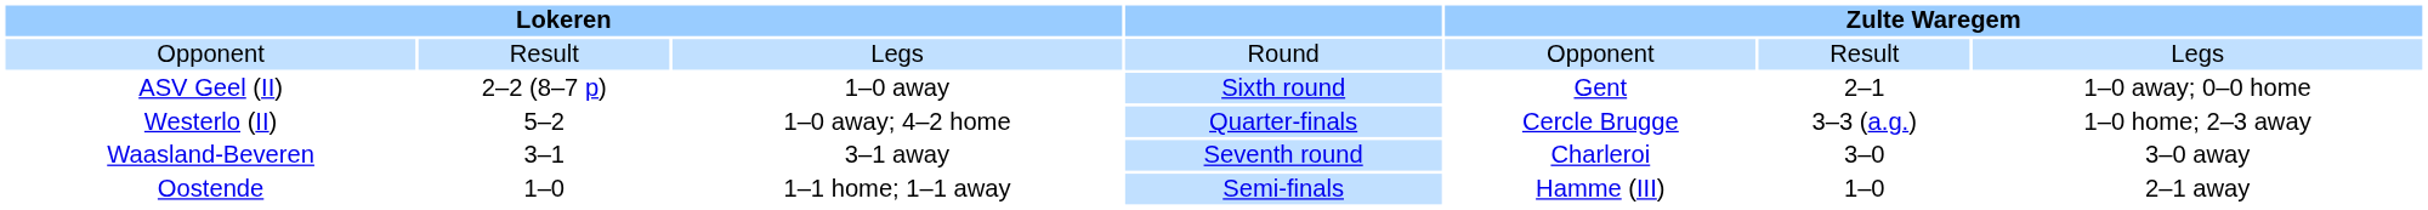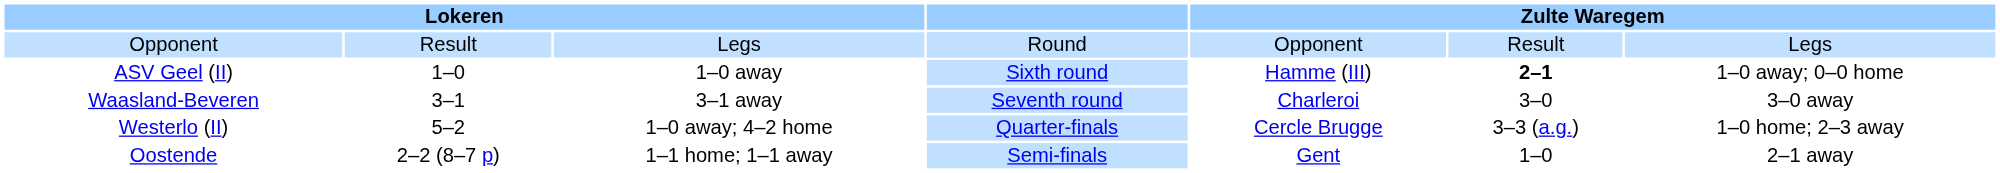ASV Geel (II) | column 2: 2–2 (8–7 p) -> 1–0
ASV Geel (II) | column 5: Gent -> Hamme (III)
ASV Geel (II) | column 6: normal -> bold
rows swapped: Waasland-Beveren <-> Westerlo (II)
Oostende | column 2: 1–0 -> 2–2 (8–7 p)
Oostende | column 5: Hamme (III) -> Gent
